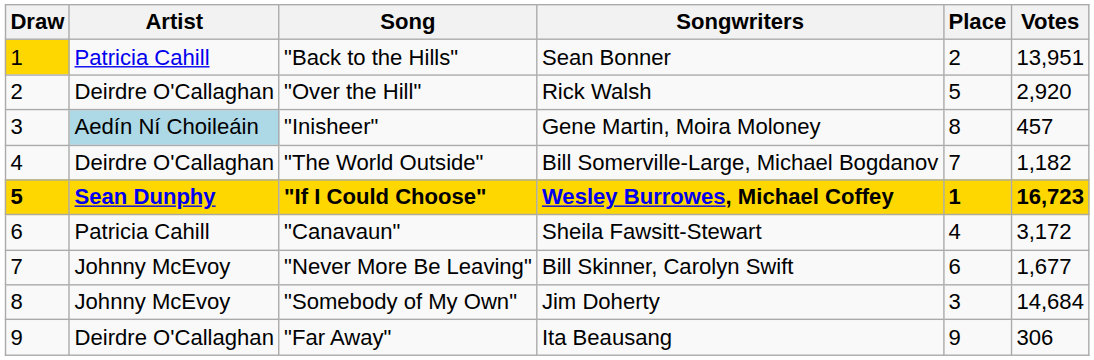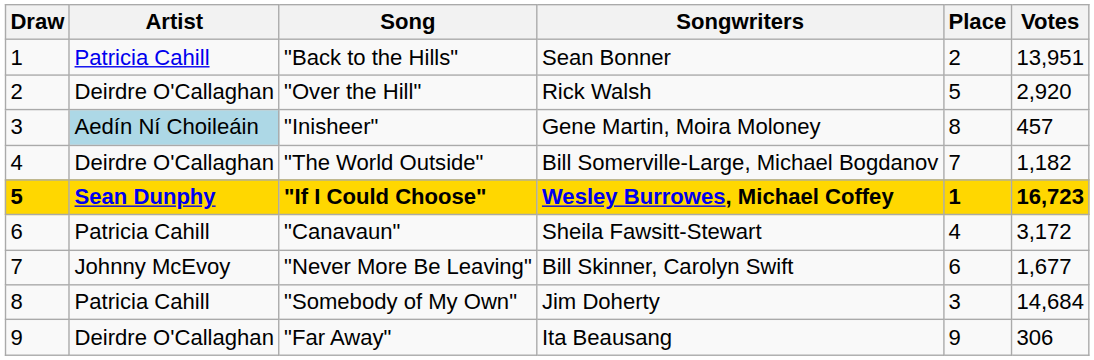"Back to the Hills" | Draw: gold background -> no background
"Somebody of My Own" | Artist: Johnny McEvoy -> Patricia Cahill
